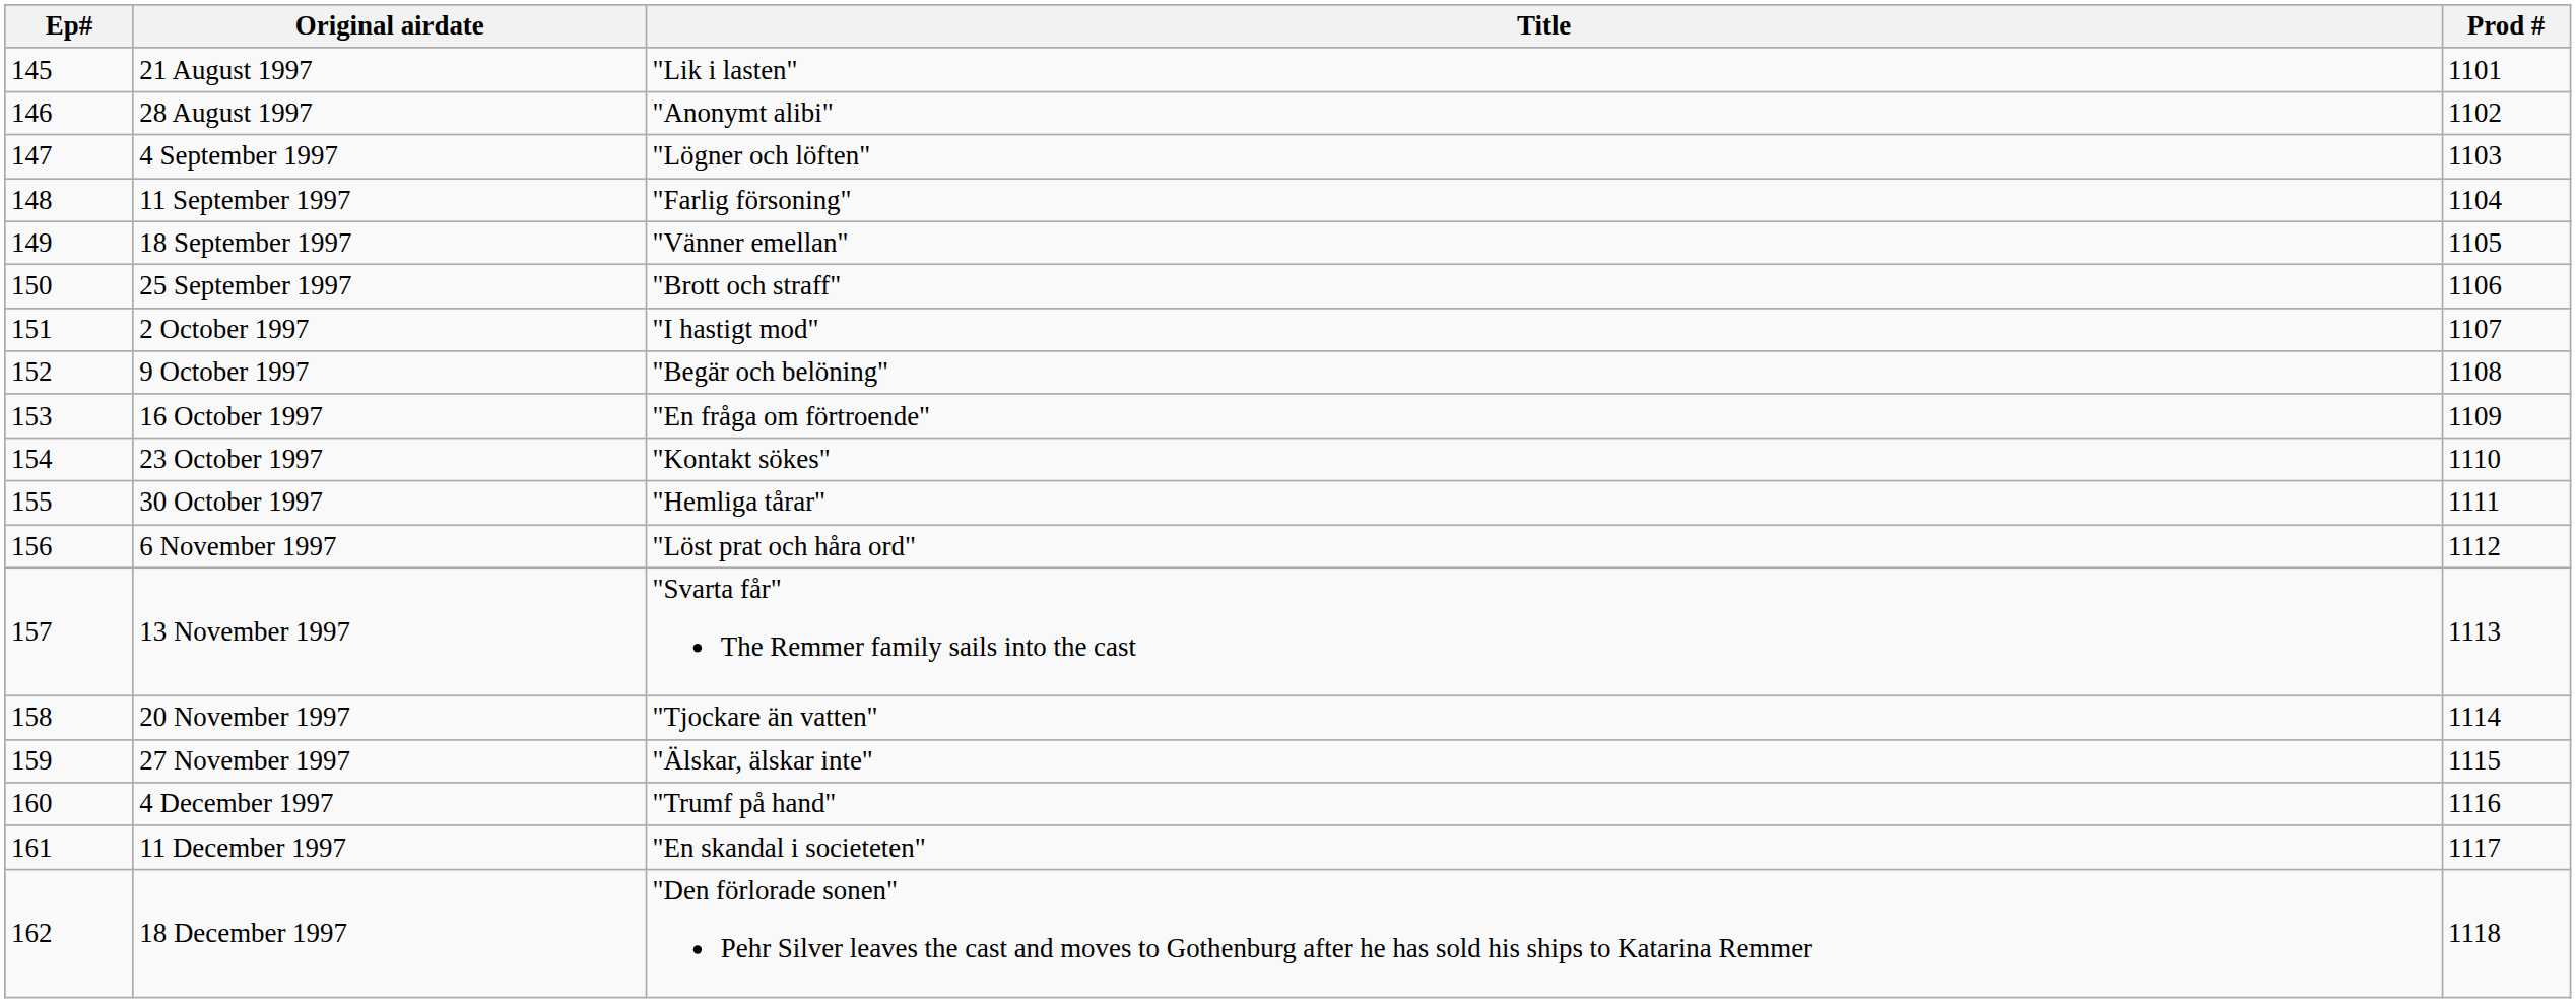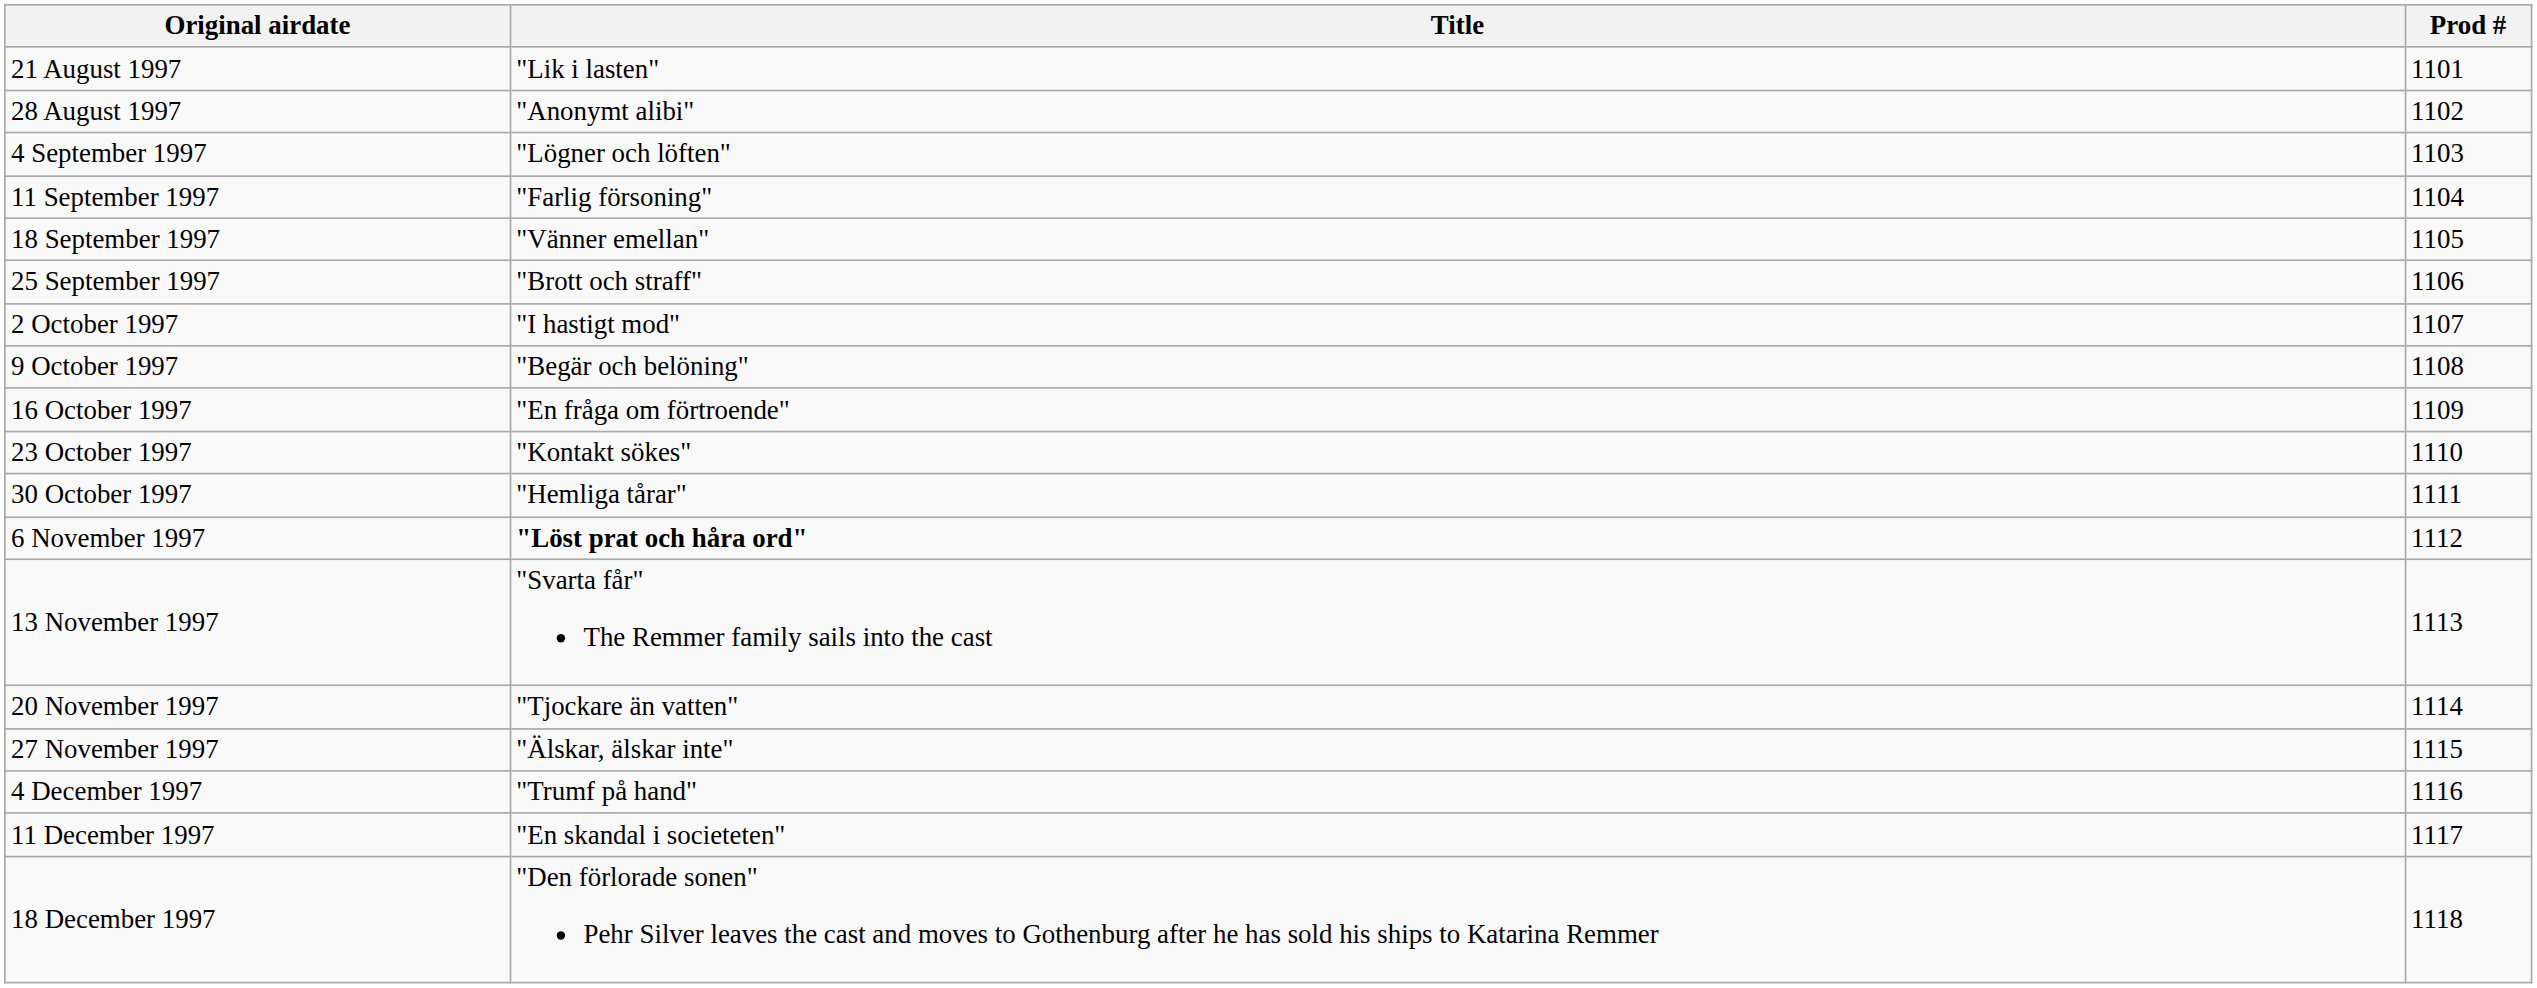- column: Ep# | 145 | 146 | 147 | 148 | 149 | 150 | 151 | 152 | 153 | 154 | 155 | 156 | 157 | 158 | 159 | 160 | 161 | 162
6 November 1997 | Title: normal -> bold
